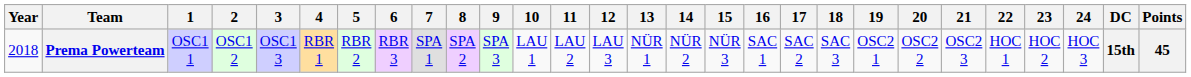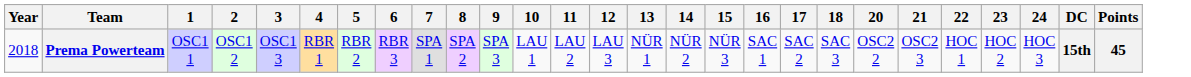- column: 19 | OSC2 1
